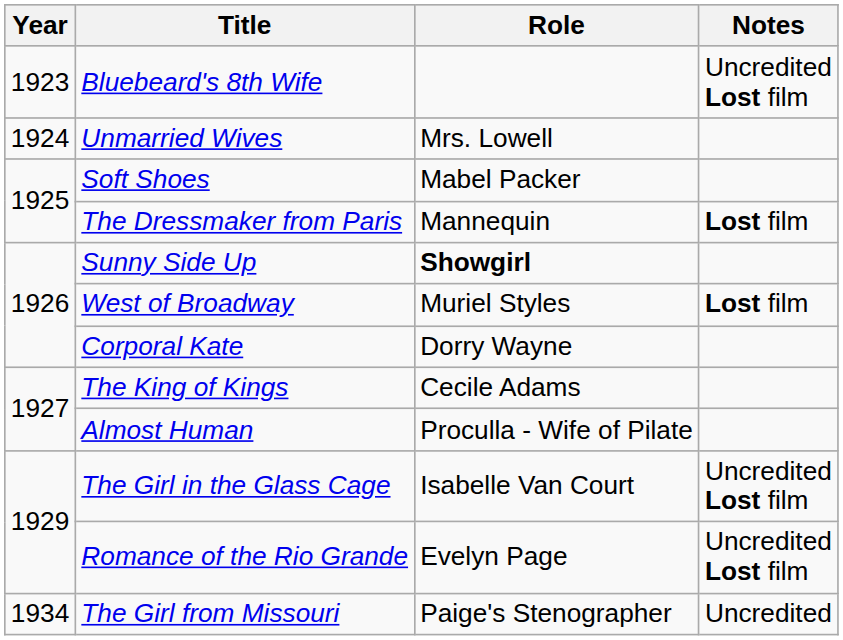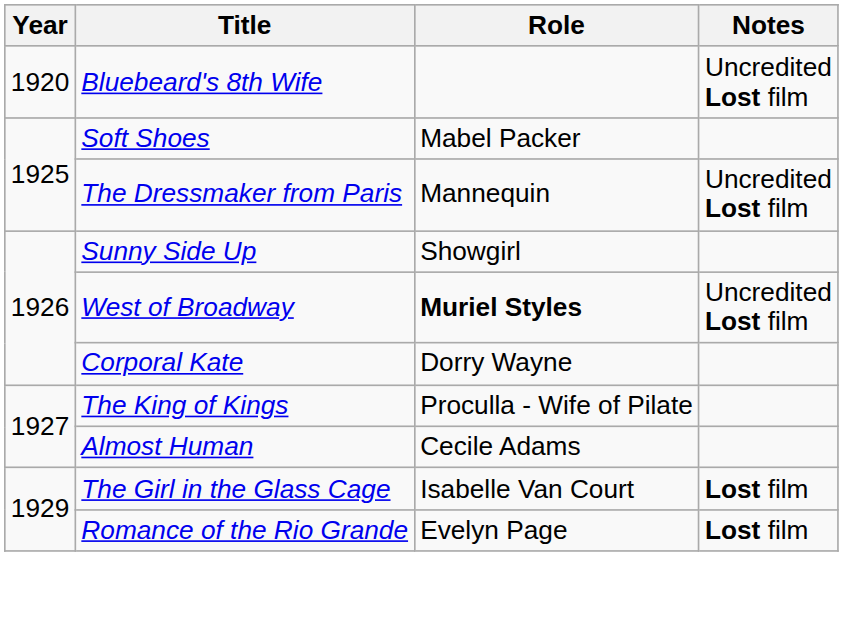Bluebeard's 8th Wife | Year: 1923 -> 1920
- row: 1924 | Unmarried Wives | Mrs. Lowell
The Dressmaker from Paris | Notes: Lost film -> Uncredited Lost film
Sunny Side Up | Role: bold -> normal
West of Broadway | Role: normal -> bold
West of Broadway | Notes: Lost film -> Uncredited Lost film
The King of Kings | Role: Cecile Adams -> Proculla - Wife of Pilate
Almost Human | Role: Proculla - Wife of Pilate -> Cecile Adams
The Girl in the Glass Cage | Notes: Uncredited Lost film -> Lost film
Romance of the Rio Grande | Notes: Uncredited Lost film -> Lost film
- row: 1934 | The Girl from Missouri | Paige's Stenographer | Uncredited
